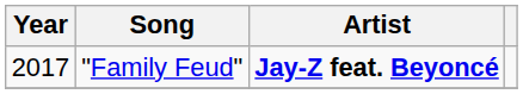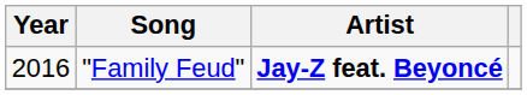"Family Feud" | Year: 2017 -> 2016
